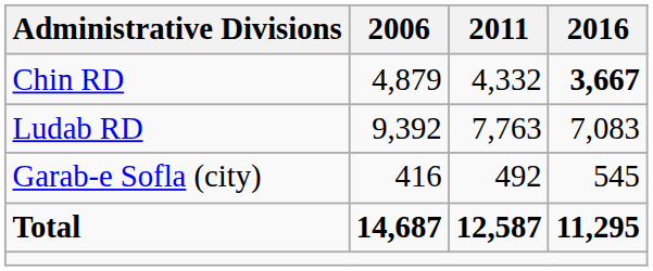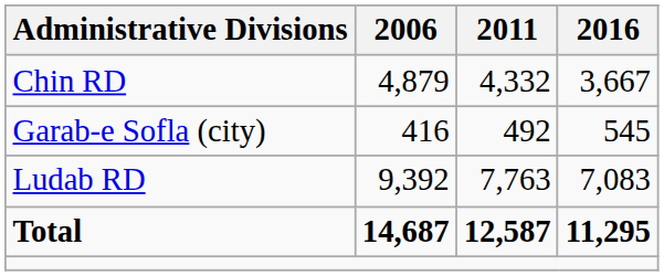Chin RD | 2016: bold -> normal
rows swapped: Ludab RD <-> Garab-e Sofla (city)
